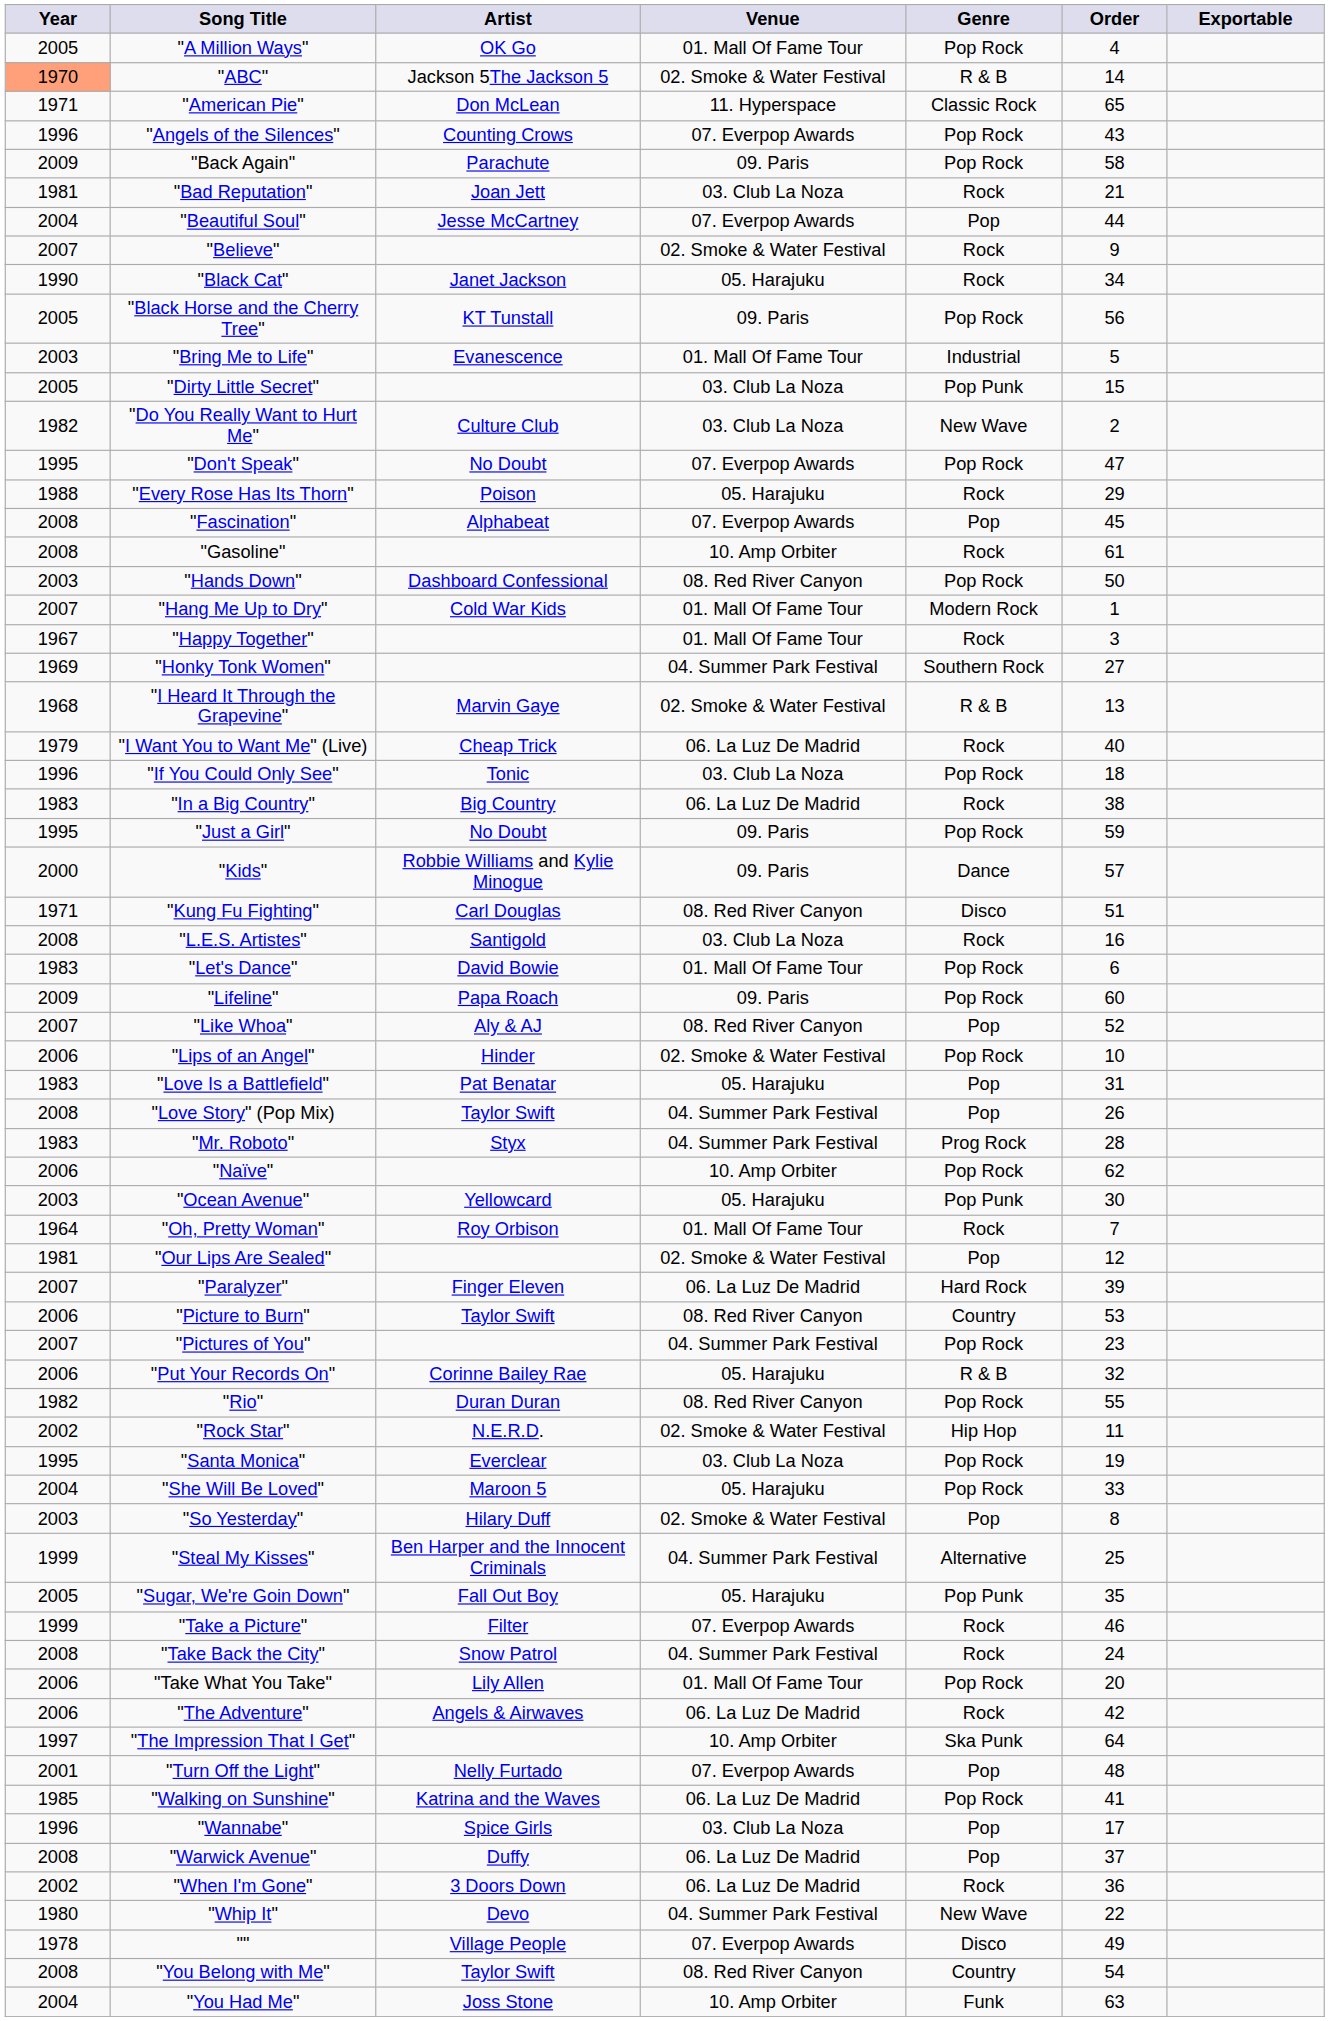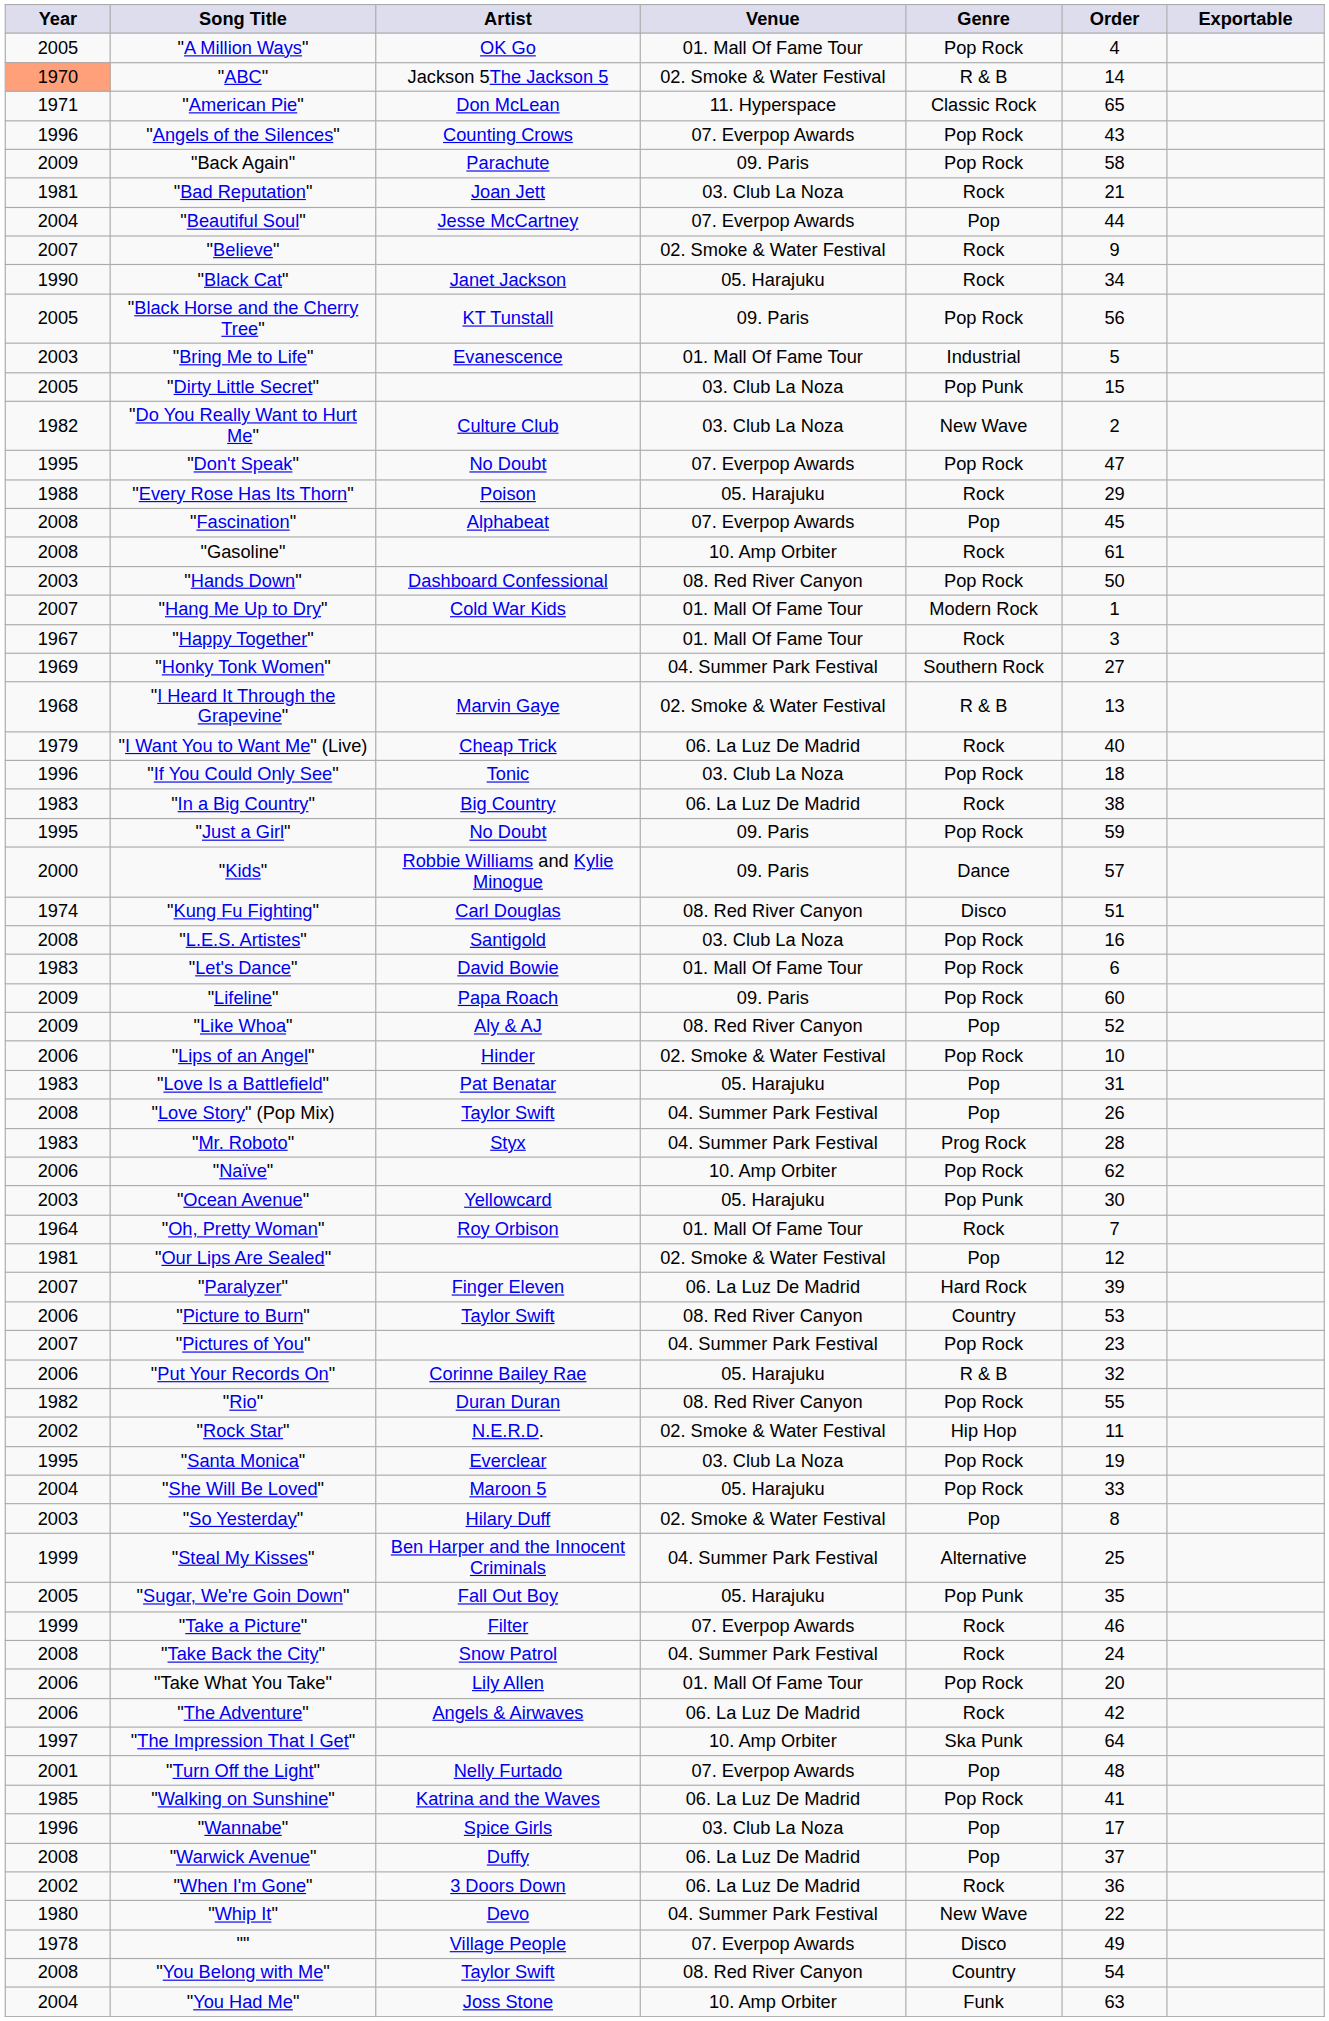"Kung Fu Fighting" | Year: 1971 -> 1974
"L.E.S. Artistes" | Genre: Rock -> Pop Rock
"Like Whoa" | Year: 2007 -> 2009
